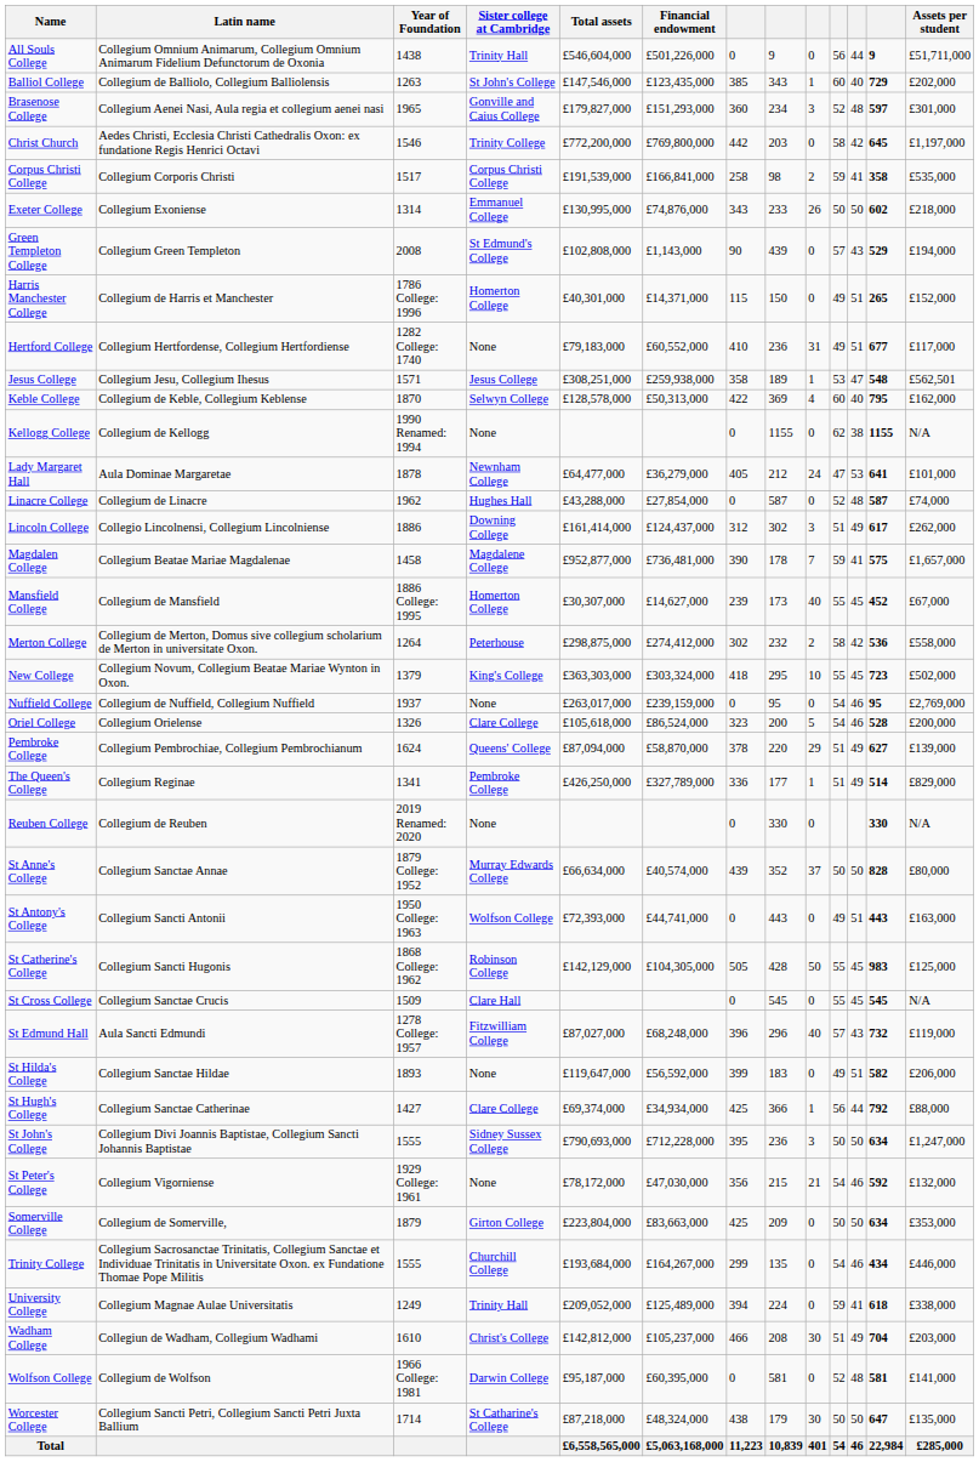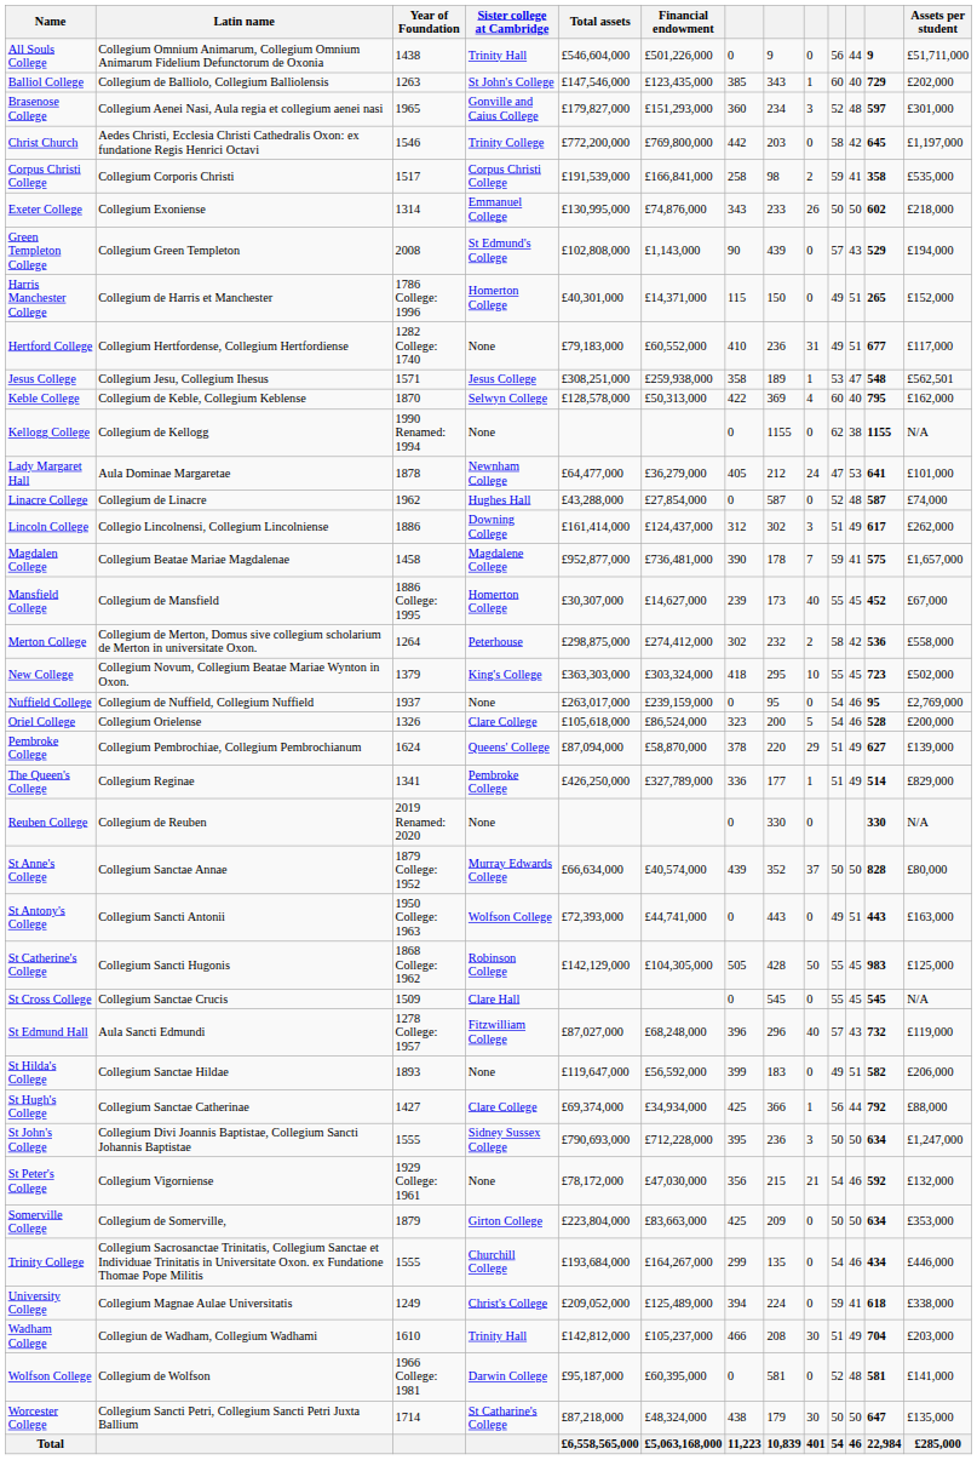University College | Sister college at Cambridge: Trinity Hall -> Christ's College
Wadham College | Sister college at Cambridge: Christ's College -> Trinity Hall
